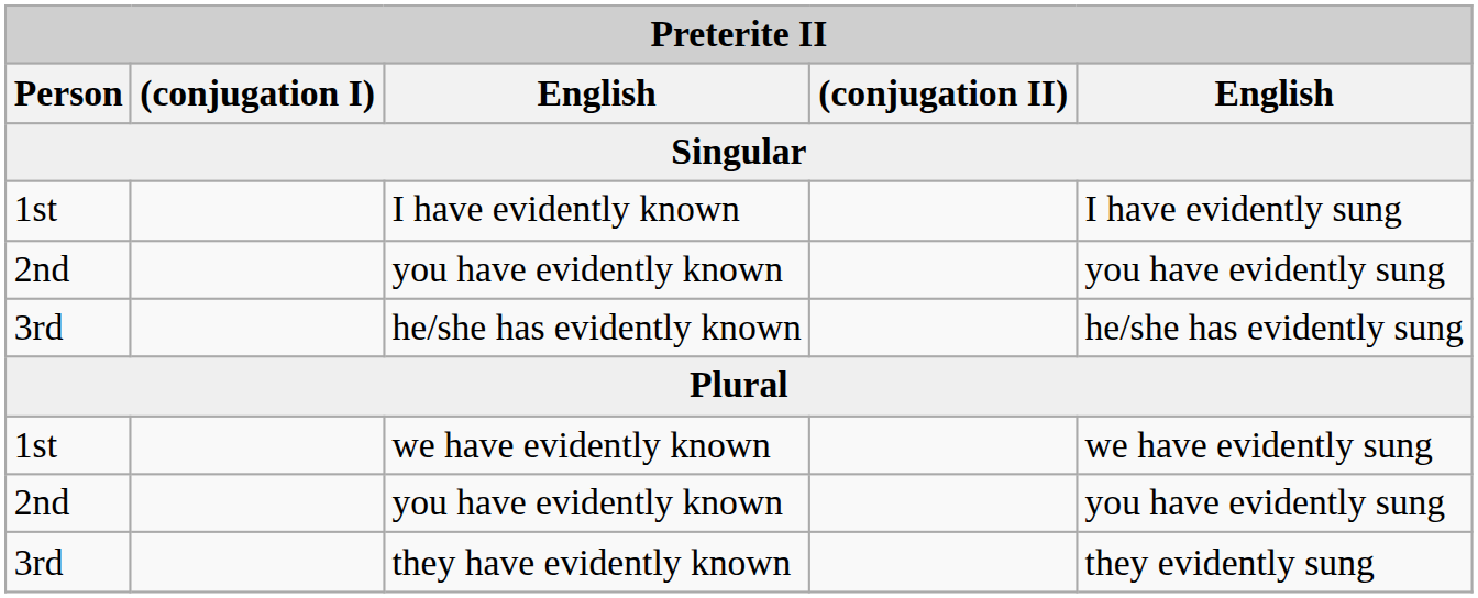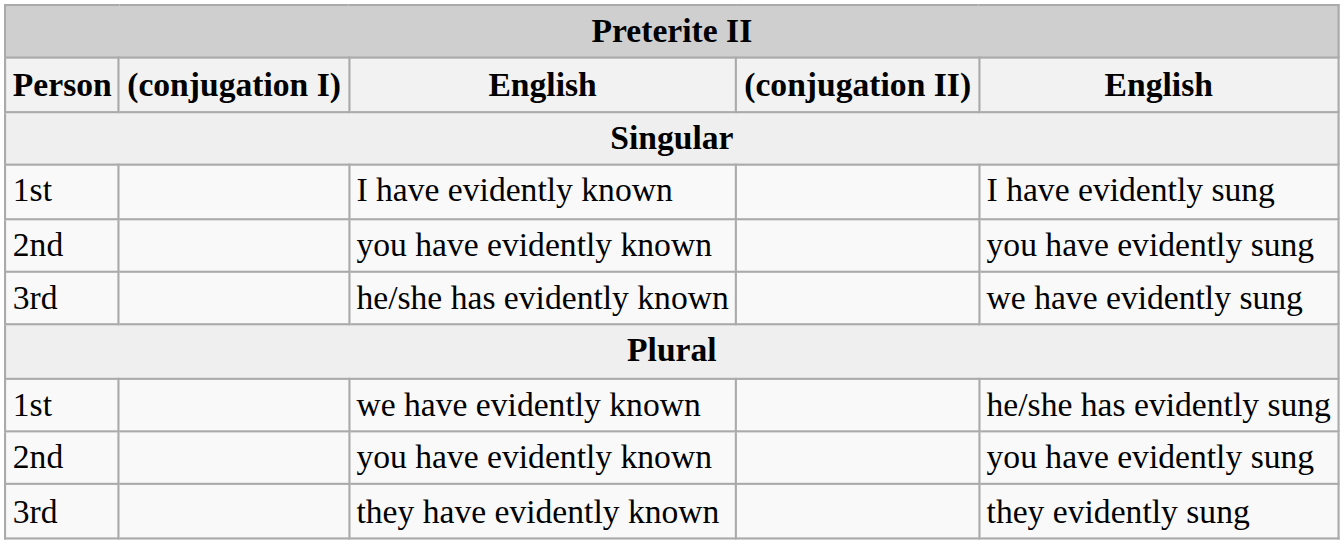he/she has evidently known | column 5: he/she has evidently sung -> we have evidently sung
we have evidently known | column 5: we have evidently sung -> he/she has evidently sung
